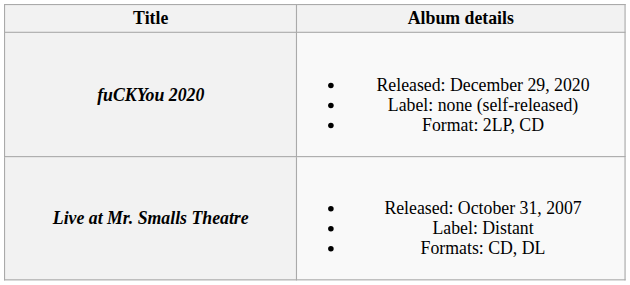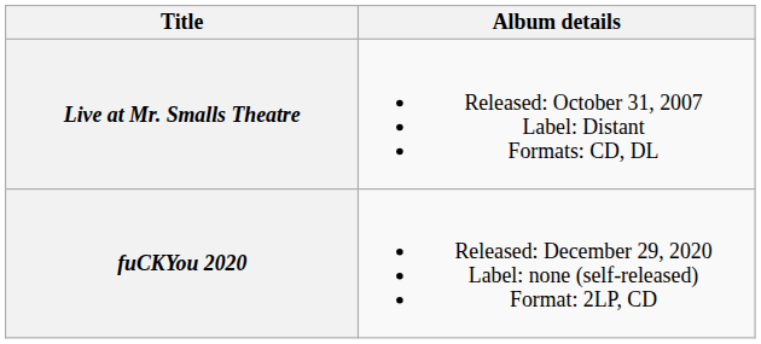rows swapped: Live at Mr. Smalls Theatre <-> fuCKYou 2020
